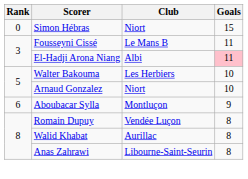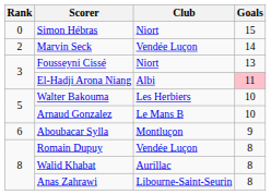+ row: 2 | Marvin Seck | Vendée Luçon | 14
Fousseyni Cissé | Club: Le Mans B -> Niort
Fousseyni Cissé | Goals: 11 -> 13
Arnaud Gonzalez | Club: Niort -> Le Mans B
